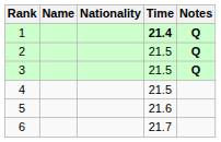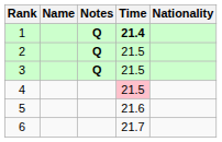columns swapped: Nationality <-> Notes
4 | Time: no background -> pink background
